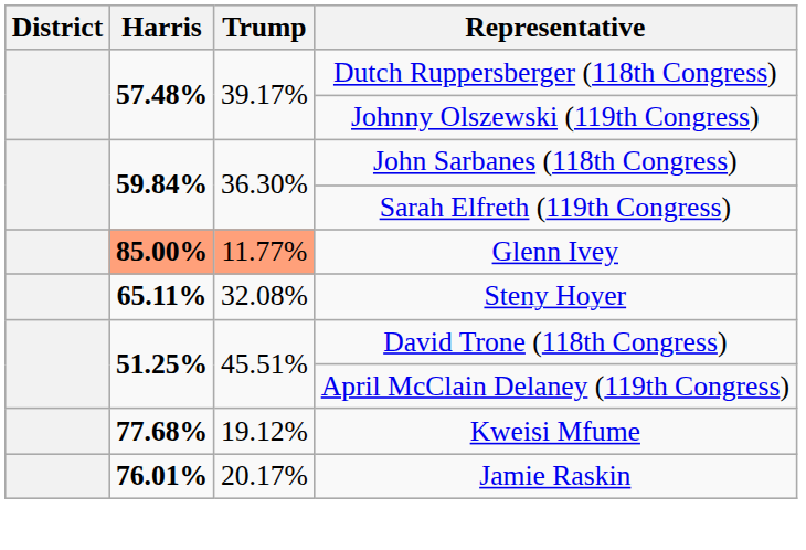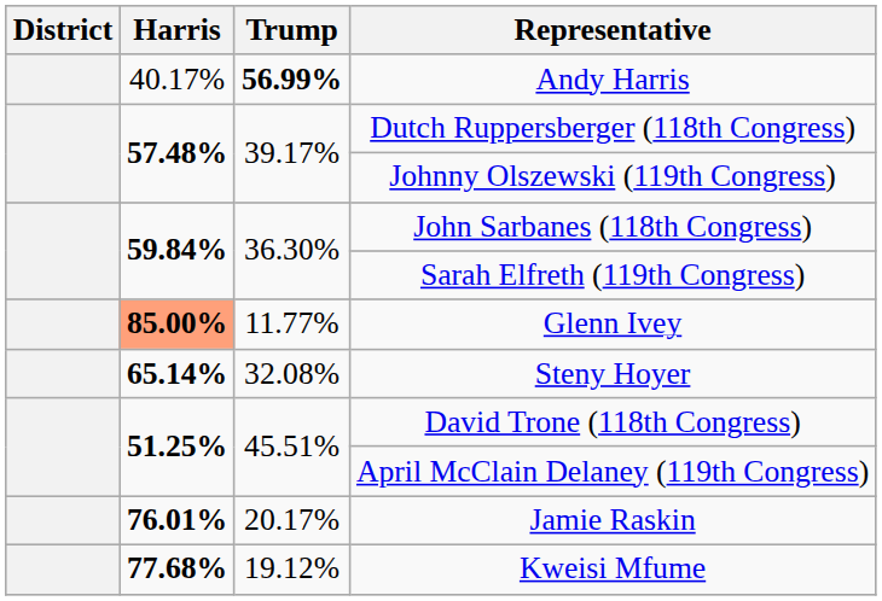+ row: 40.17% | 56.99% | Andy Harris
Glenn Ivey | Trump: lightsalmon background -> no background
Steny Hoyer | Harris: 65.11% -> 65.14%
rows swapped: Kweisi Mfume <-> Jamie Raskin
